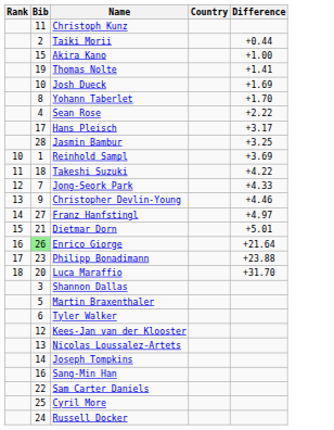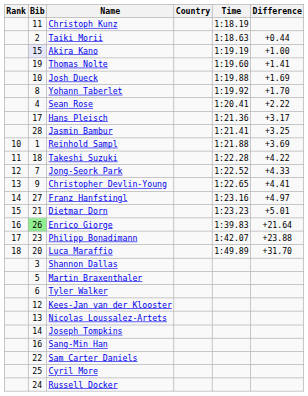+ column: Time | 1:18.19 | 1:18.63 | 1:19.19 | 1:19.60 | 1:19.88 | 1:19.92 | 1:20.41 | 1:21.36 | 1:21.41 | 1:21.88 | 1:22.28 | 1:22.52 | 1:22.65 | 1:23.16 | 1:23.23 | 1:39.83 | 1:42.07 | 1:49.89
Akira Kano | Bib: no background -> lavender background
Christopher Devlin-Young | Difference: +4.46 -> +4.41
